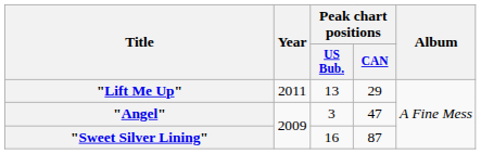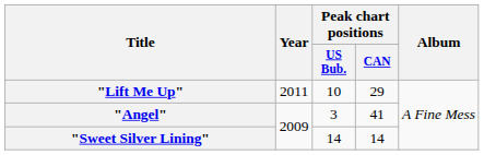"Lift Me Up" | Peak chart positions / US Bub.: 13 -> 10
"Angel" | Peak chart positions / CAN: 47 -> 41
"Sweet Silver Lining" | Peak chart positions / US Bub.: 16 -> 14
"Sweet Silver Lining" | Peak chart positions / CAN: 87 -> 14
